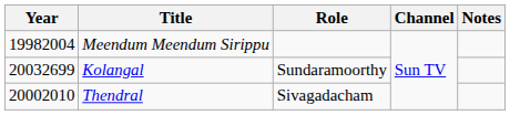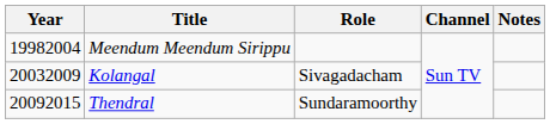Kolangal | Year: 20032699 -> 20032009
Kolangal | Role: Sundaramoorthy -> Sivagadacham
Thendral | Year: 20002010 -> 20092015
Thendral | Role: Sivagadacham -> Sundaramoorthy
